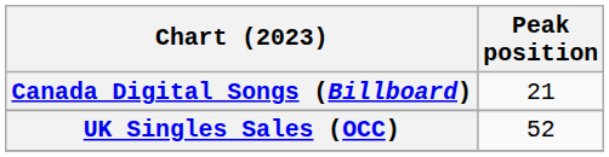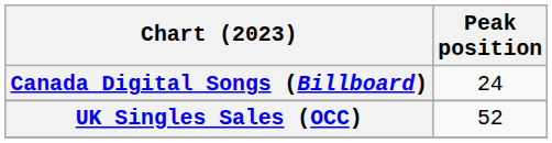Canada Digital Songs (Billboard) | Peak position: 21 -> 24
